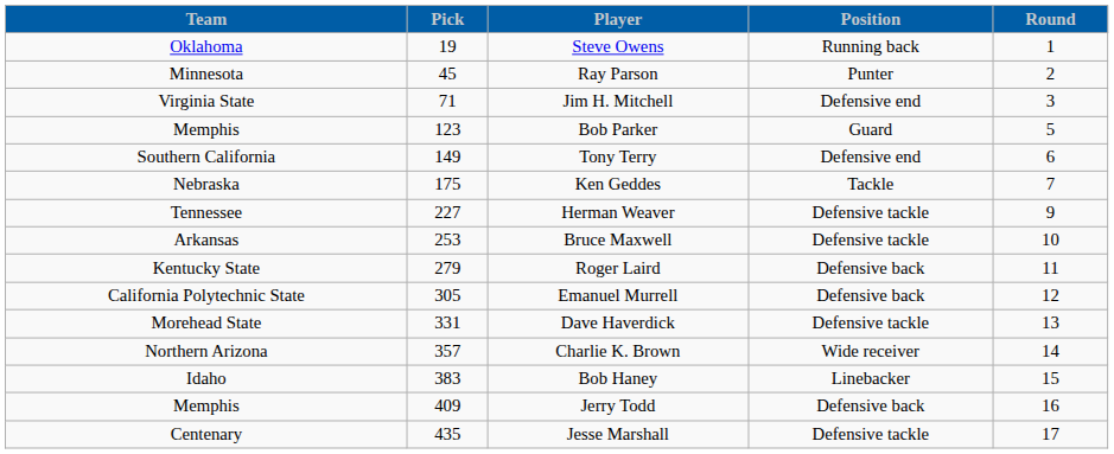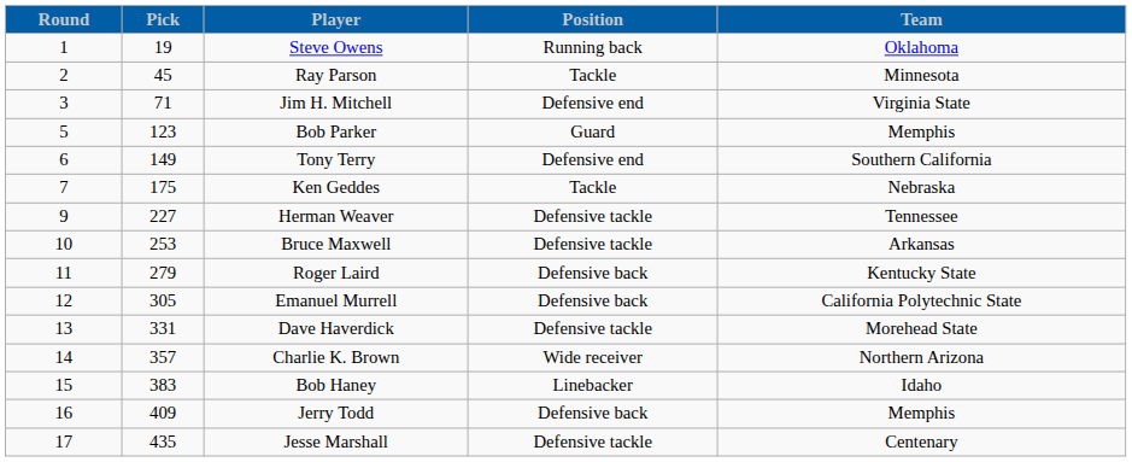columns swapped: Round <-> Team
Ray Parson | Position: Punter -> Tackle
